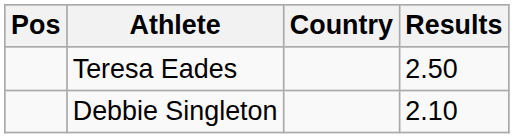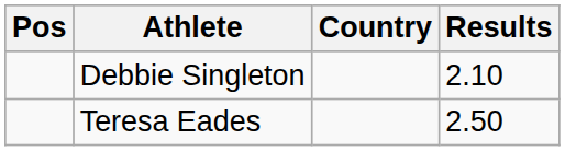rows swapped: Teresa Eades <-> Debbie Singleton
